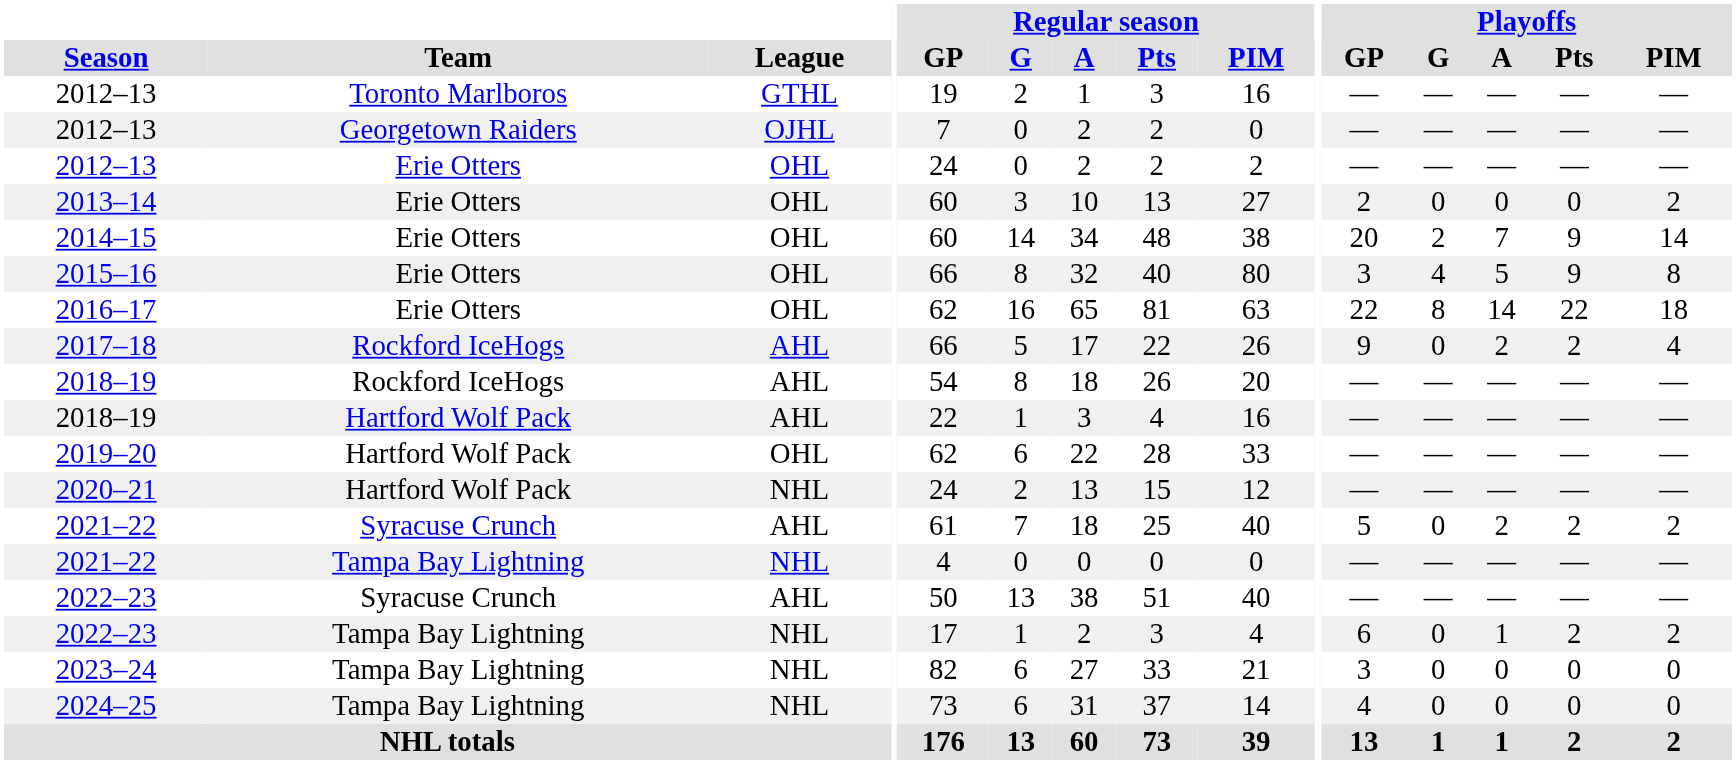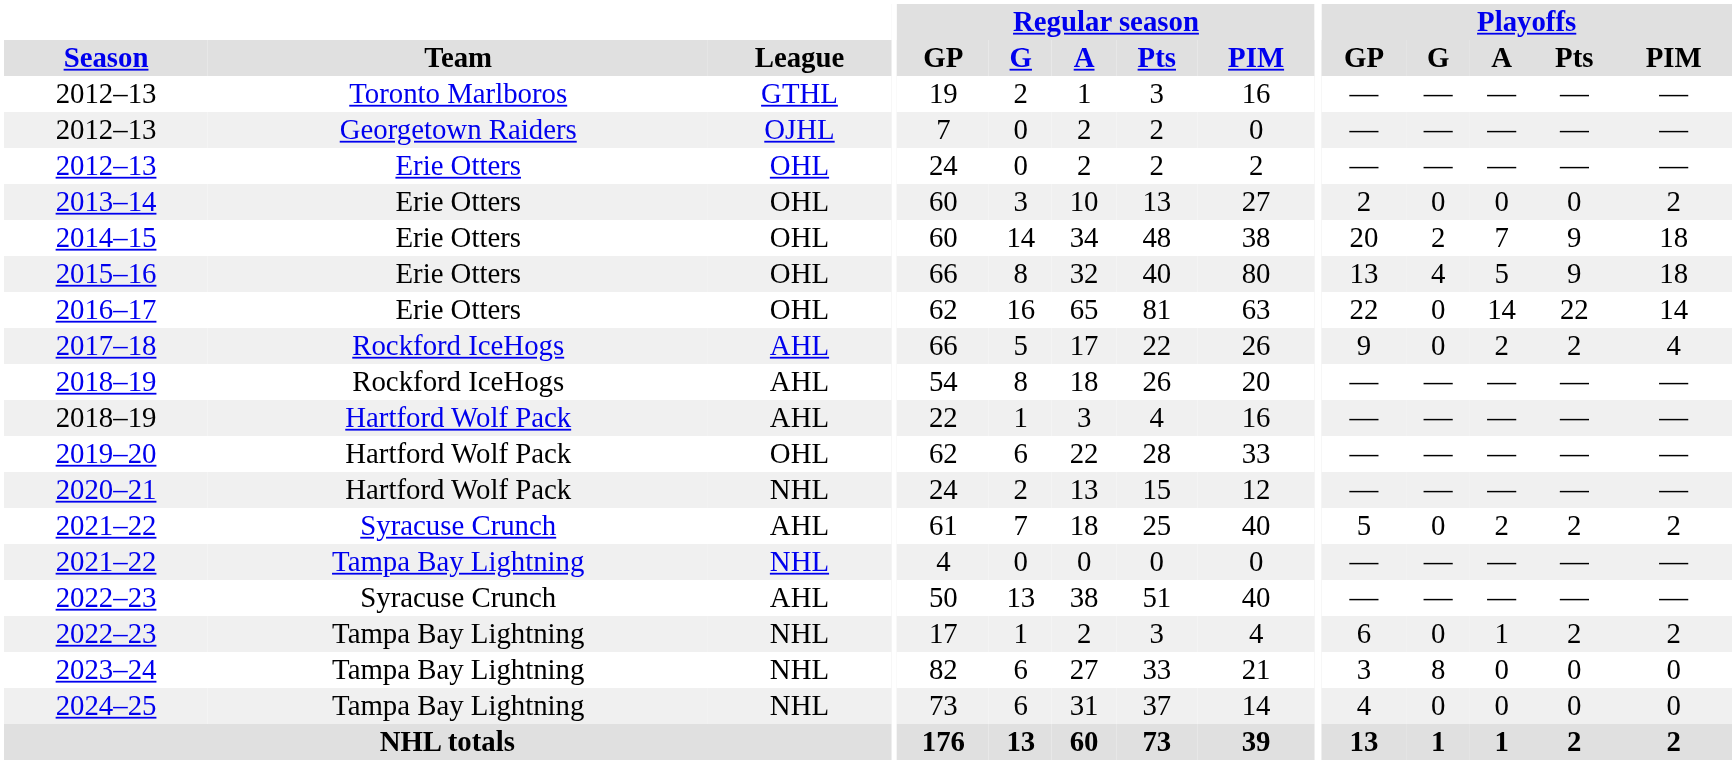2014–15 | Playoffs / PIM: 14 -> 18
2015–16 | Playoffs / GP: 3 -> 13
2015–16 | Playoffs / PIM: 8 -> 18
2016–17 | Playoffs / G: 8 -> 0
2016–17 | Playoffs / PIM: 18 -> 14
2023–24 | Playoffs / G: 0 -> 8
